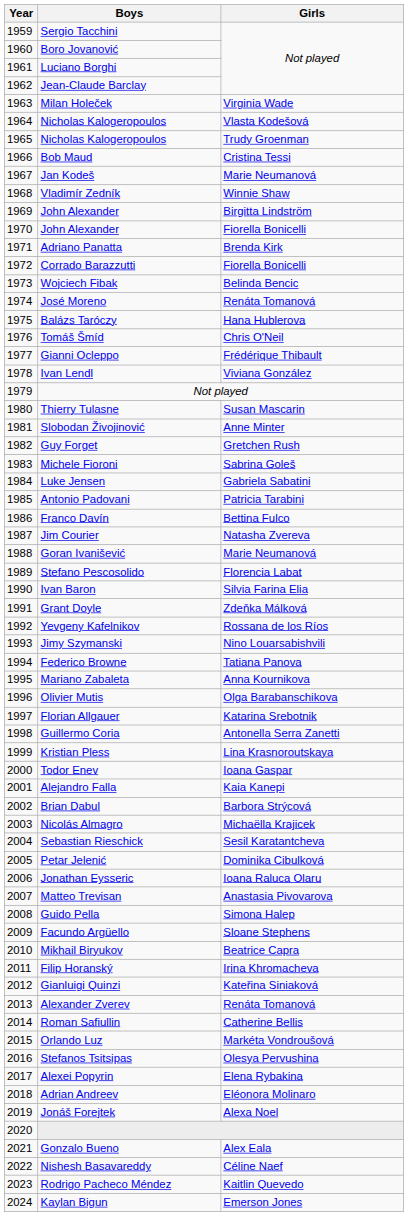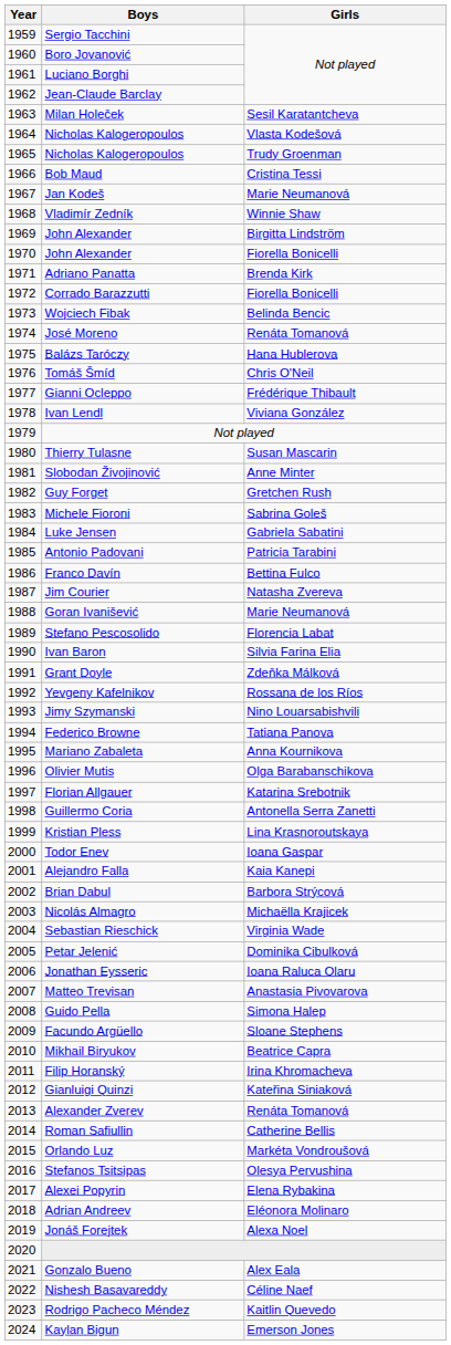Milan Holeček | Girls: Virginia Wade -> Sesil Karatantcheva
Sebastian Rieschick | Girls: Sesil Karatantcheva -> Virginia Wade
